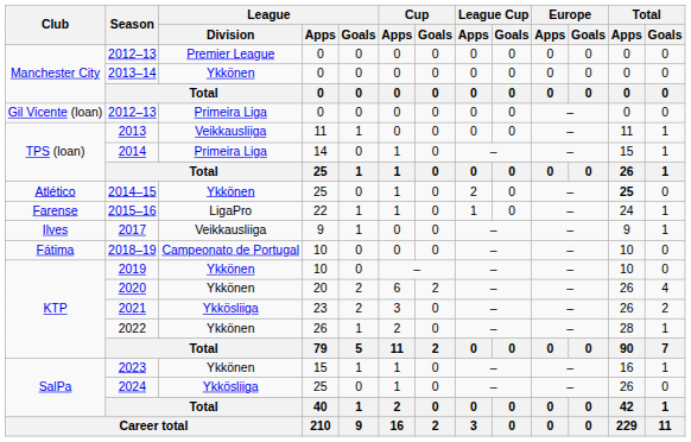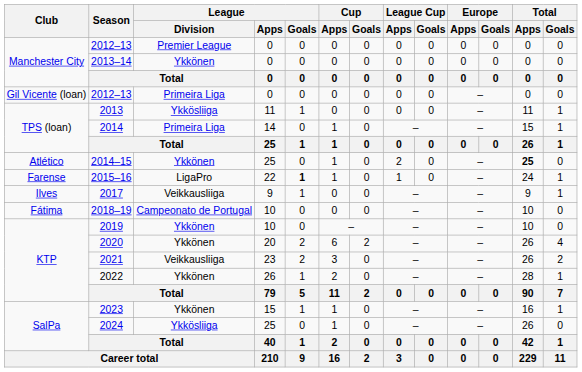2013 | League / Division: Veikkausliiga -> Ykkösliiga
2015–16 | League / Goals: normal -> bold
2021 | League / Division: Ykkösliiga -> Veikkausliiga
